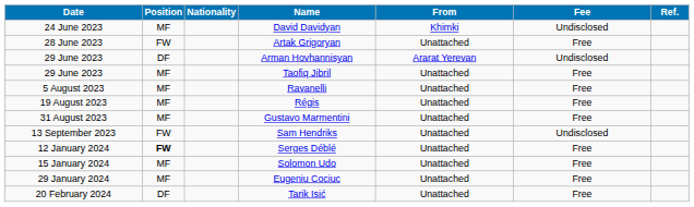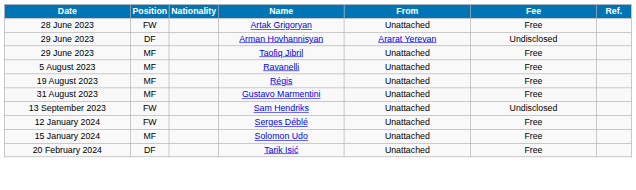- row: 24 June 2023 | MF | David Davidyan | Khimki | Undisclosed
Serges Déblé | Position: bold -> normal
- row: 29 January 2024 | MF | Eugeniu Cociuc | Unattached | Free
